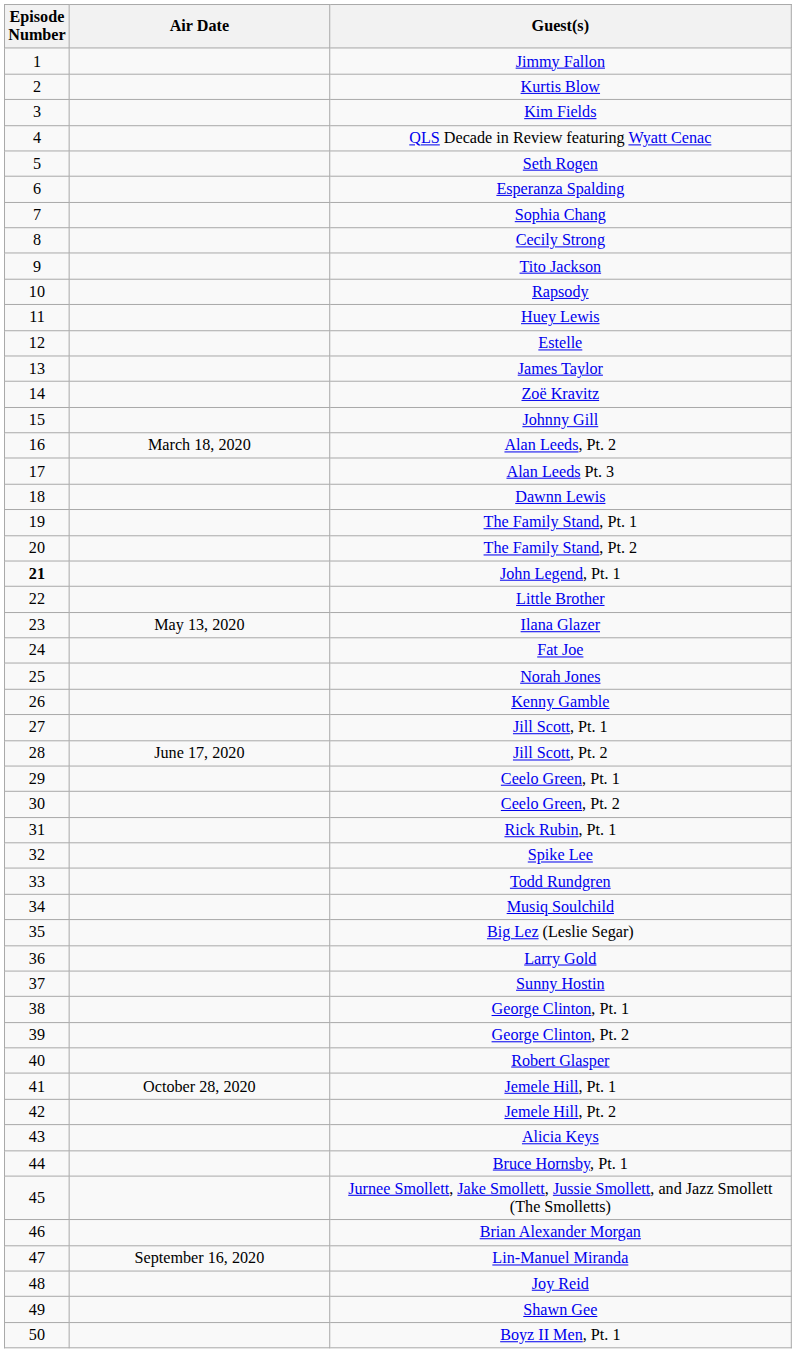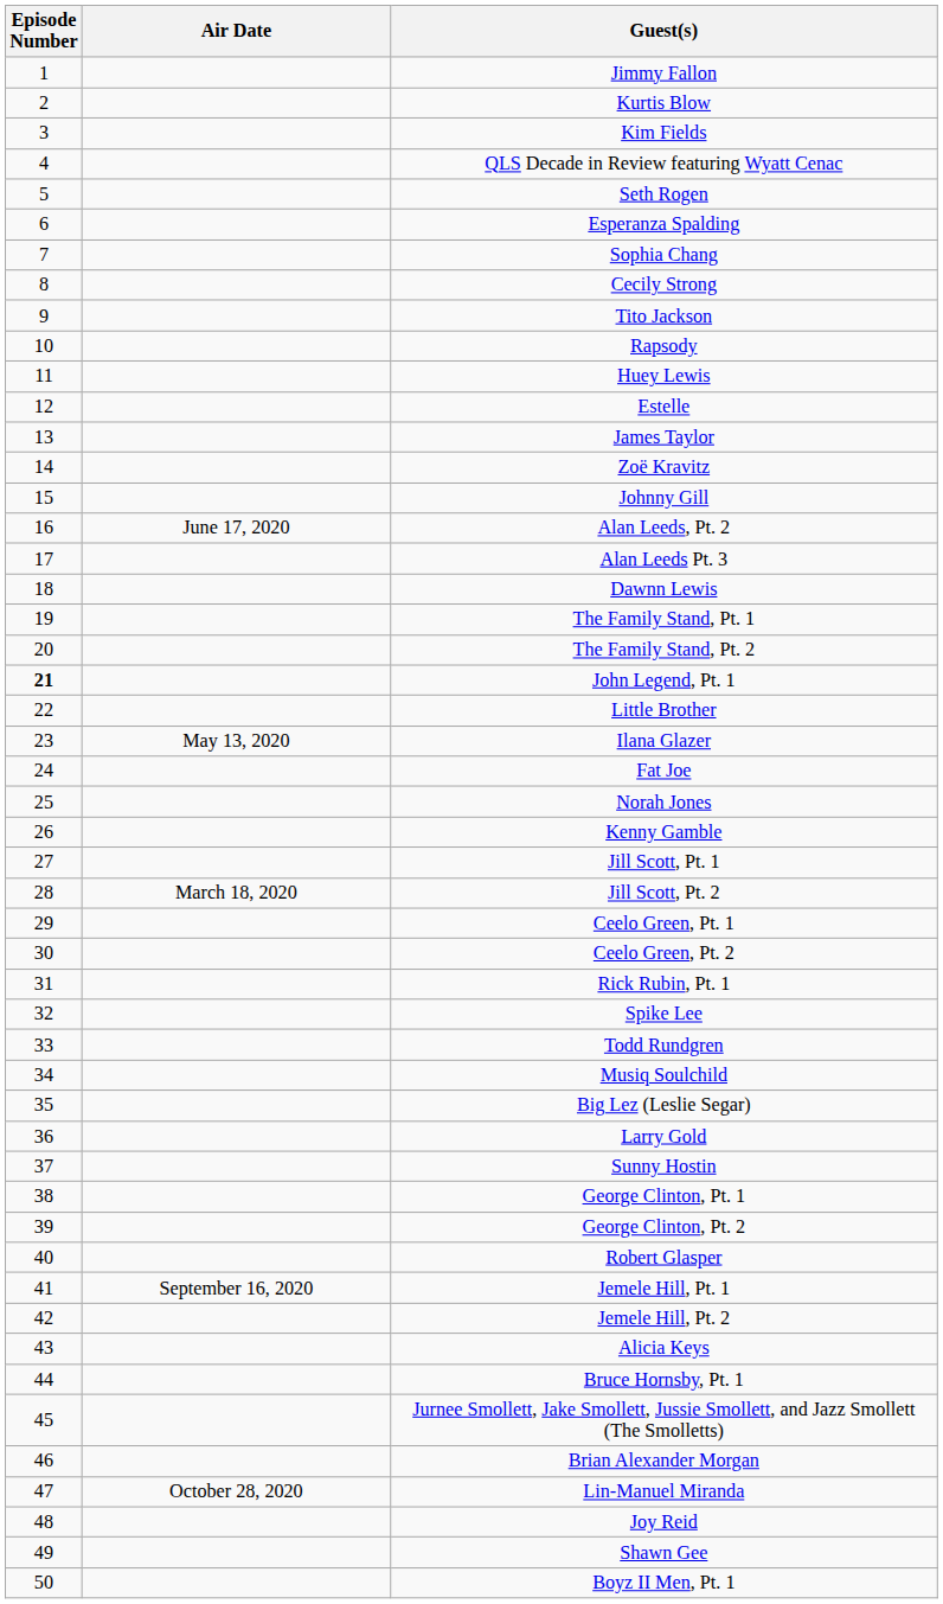Alan Leeds, Pt. 2 | Air Date: March 18, 2020 -> June 17, 2020
Jill Scott, Pt. 2 | Air Date: June 17, 2020 -> March 18, 2020
Jemele Hill, Pt. 1 | Air Date: October 28, 2020 -> September 16, 2020
Lin-Manuel Miranda | Air Date: September 16, 2020 -> October 28, 2020
